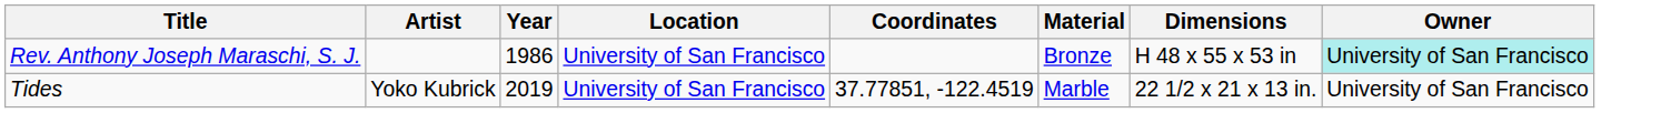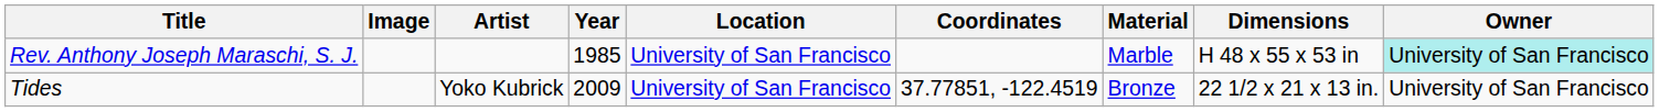+ column: Image
Rev. Anthony Joseph Maraschi, S. J. | Year: 1986 -> 1985
Rev. Anthony Joseph Maraschi, S. J. | Material: Bronze -> Marble
Tides | Year: 2019 -> 2009
Tides | Material: Marble -> Bronze
